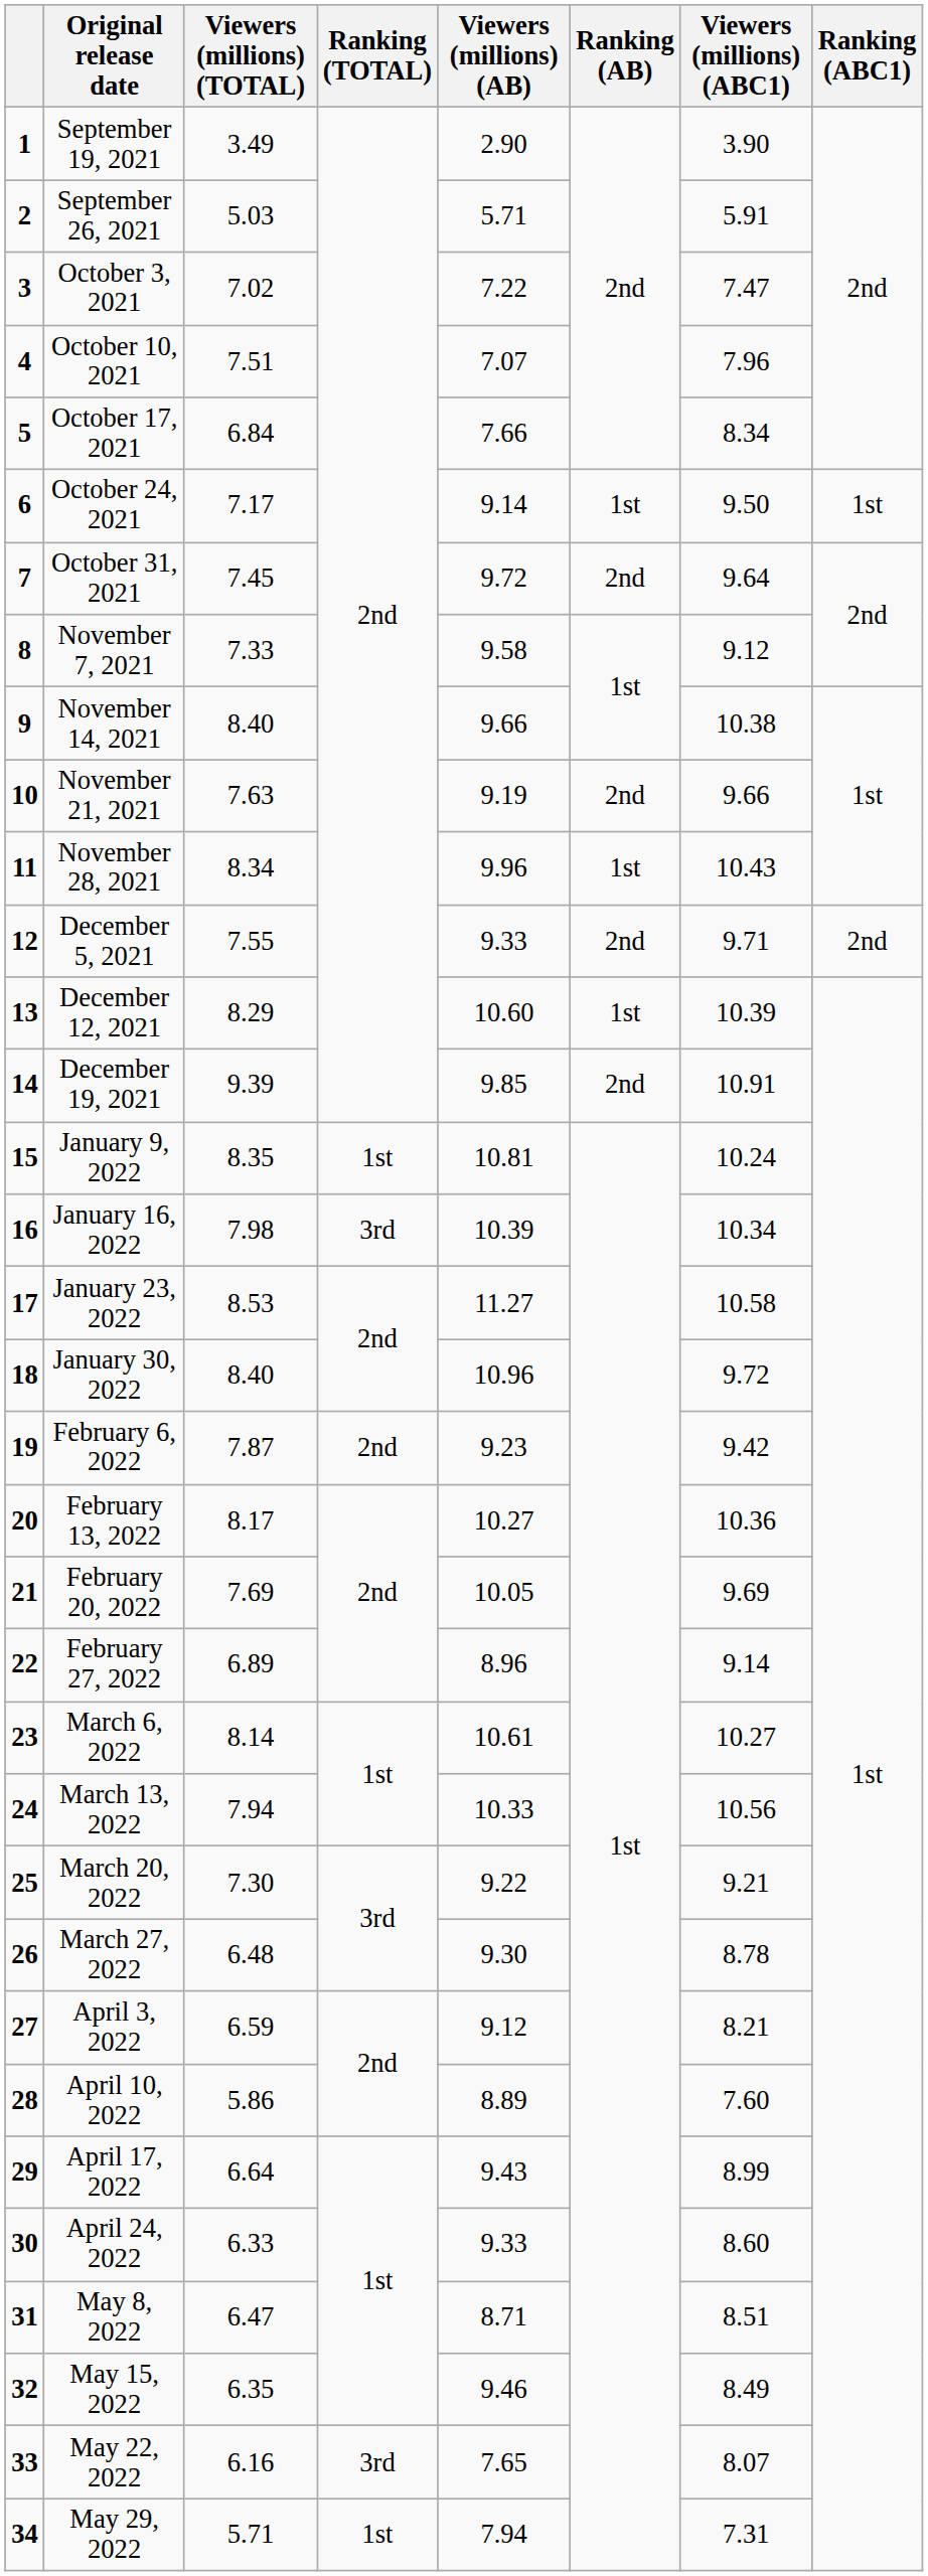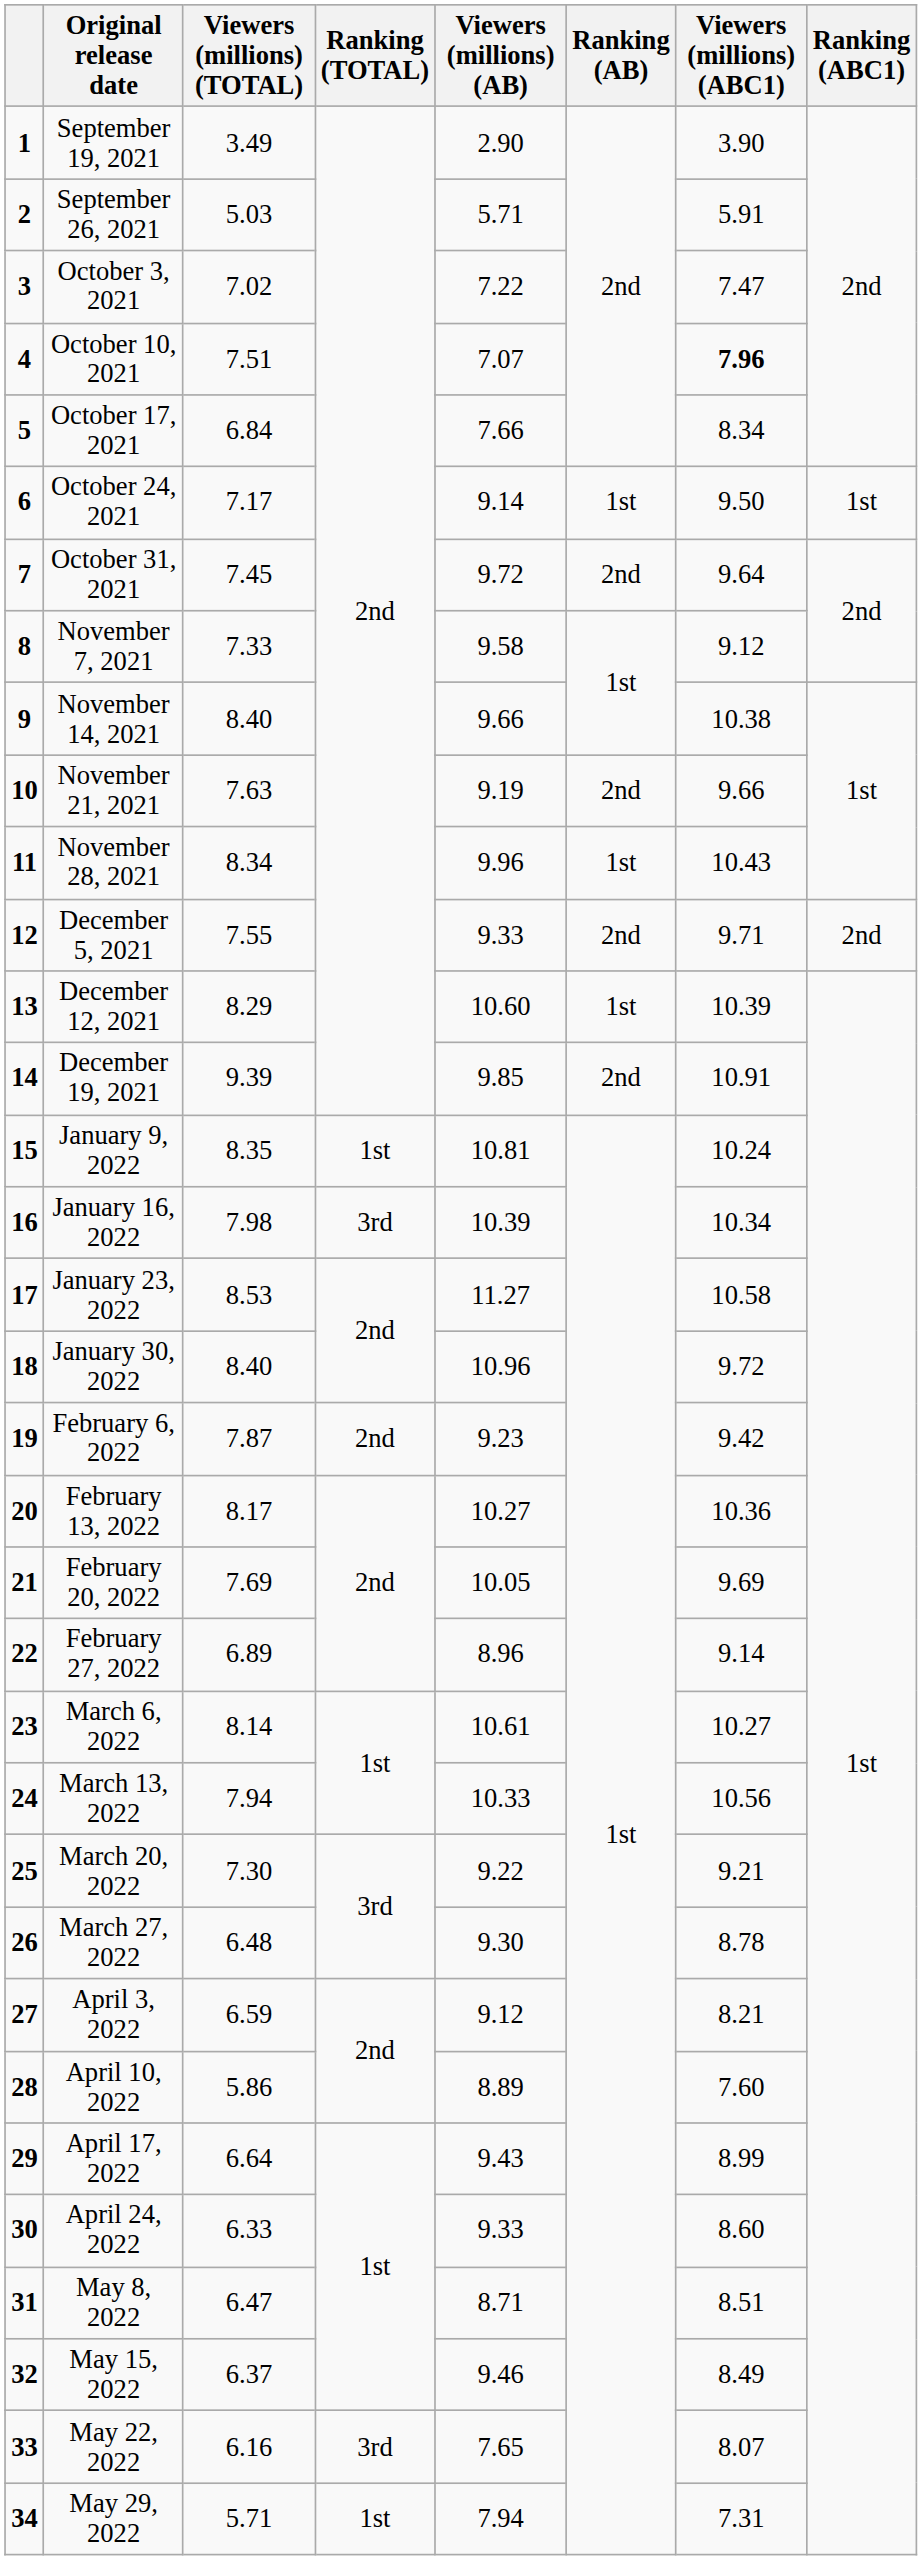October 10, 2021 | Viewers (millions) (ABC1): normal -> bold
May 15, 2022 | Viewers (millions) (TOTAL): 6.35 -> 6.37
